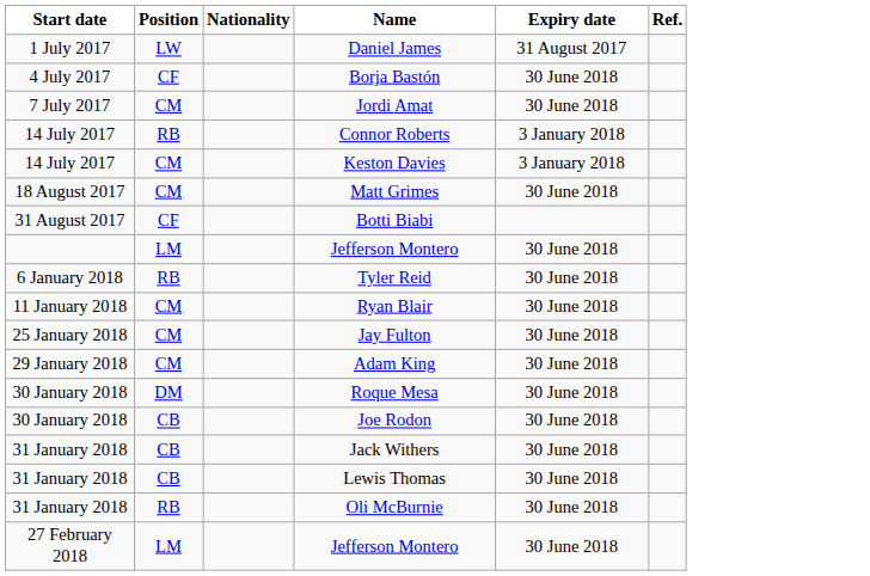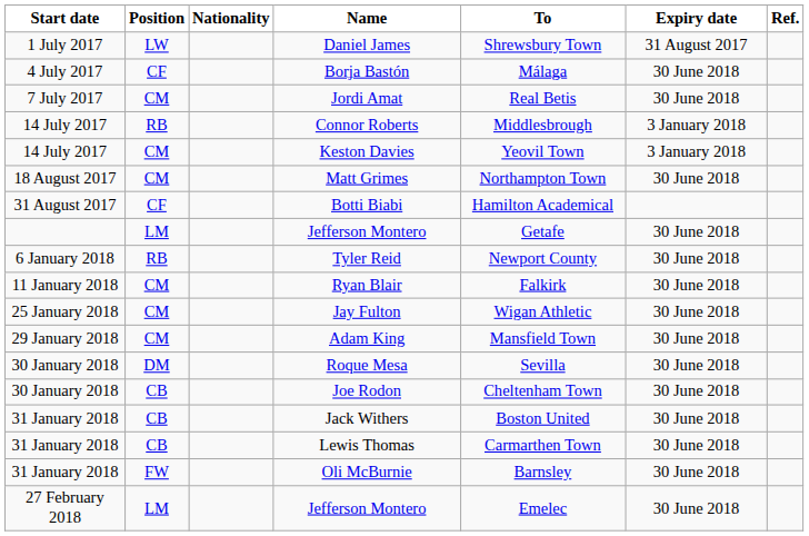+ column: To | Shrewsbury Town | Málaga | Real Betis | Middlesbrough | Yeovil Town | Northampton Town | Hamilton Academical | Getafe | Newport County | Falkirk | Wigan Athletic | Mansfield Town | Sevilla | Cheltenham Town | Boston United | Carmarthen Town | Barnsley | Emelec
Oli McBurnie | Position: RB -> FW
